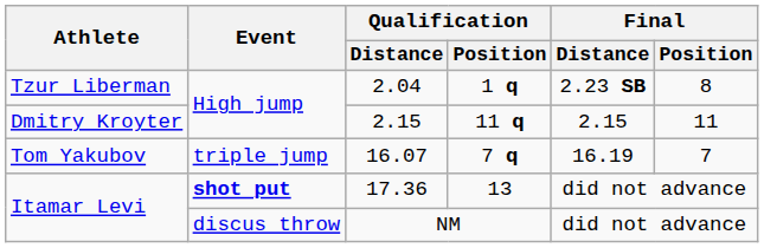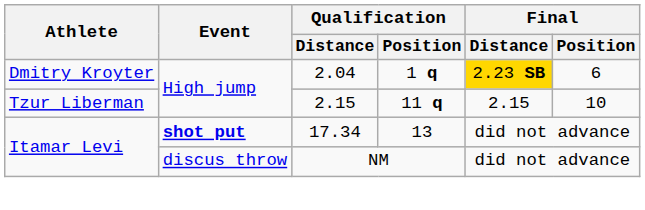1 q | Athlete: Tzur Liberman -> Dmitry Kroyter
1 q | Final / Distance: no background -> gold background
1 q | Final / Position: 8 -> 6
11 q | Athlete: Dmitry Kroyter -> Tzur Liberman
11 q | Final / Position: 11 -> 10
- row: Tom Yakubov | triple jump | 16.07 | 7 q | 16.19 | 7
13 | Qualification / Distance: 17.36 -> 17.34
